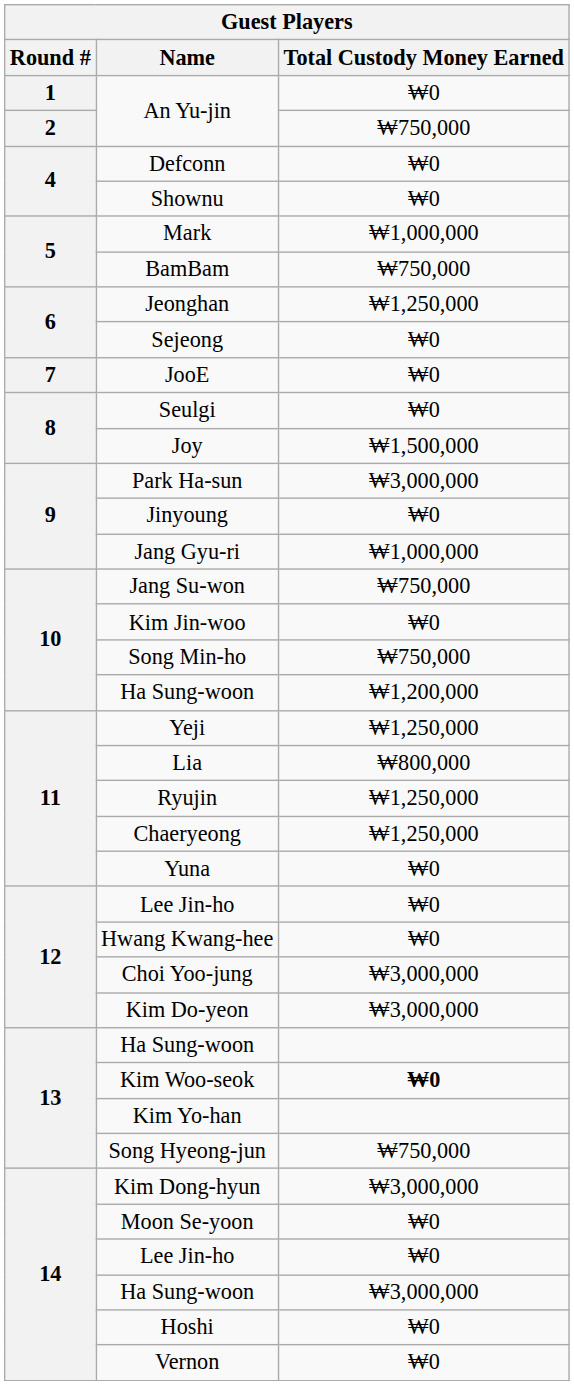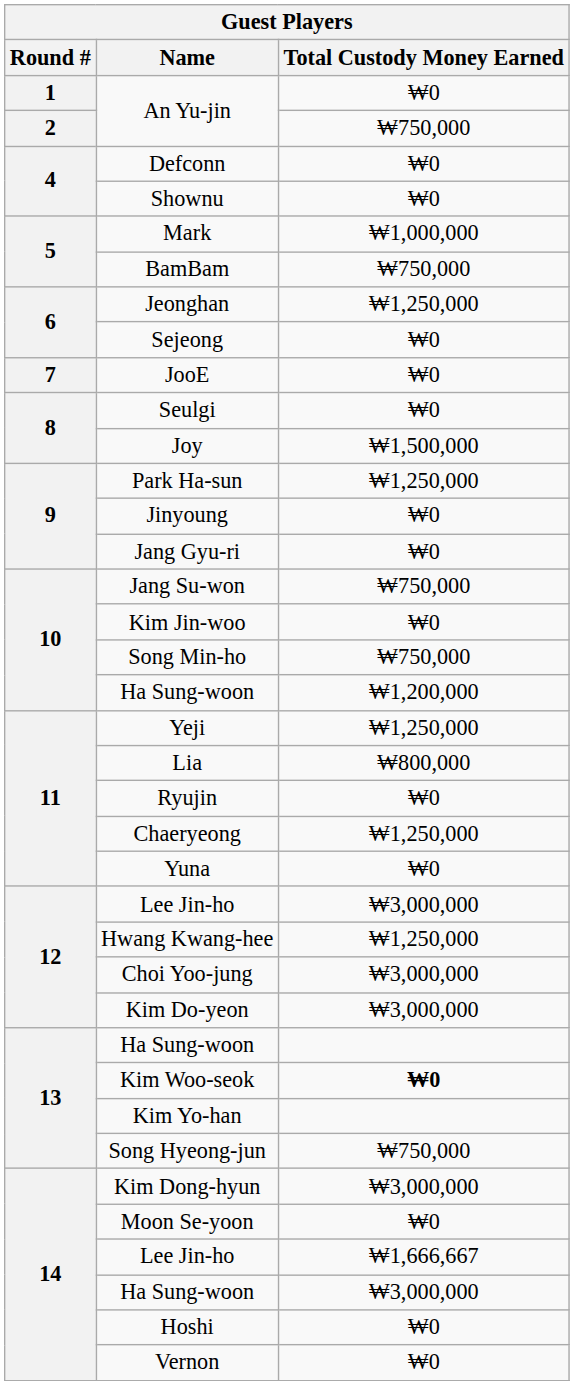Park Ha-sun | Total Custody Money Earned: ₩3,000,000 -> ₩1,250,000
Jang Gyu-ri | Total Custody Money Earned: ₩1,000,000 -> ₩0
Ryujin | Total Custody Money Earned: ₩1,250,000 -> ₩0
12 / Lee Jin-ho | Total Custody Money Earned: ₩0 -> ₩3,000,000
Hwang Kwang-hee | Total Custody Money Earned: ₩0 -> ₩1,250,000
14 / Lee Jin-ho | Total Custody Money Earned: ₩0 -> ₩1,666,667
